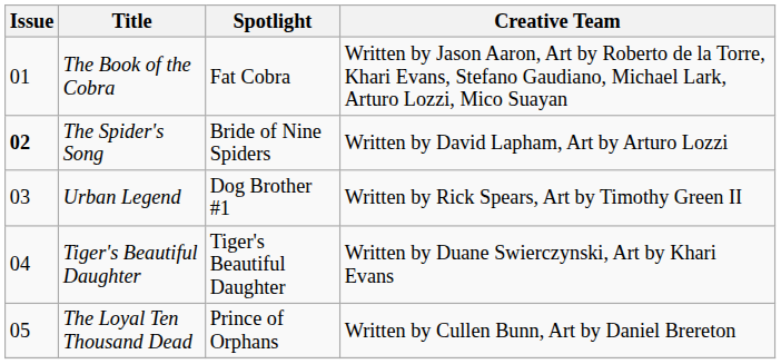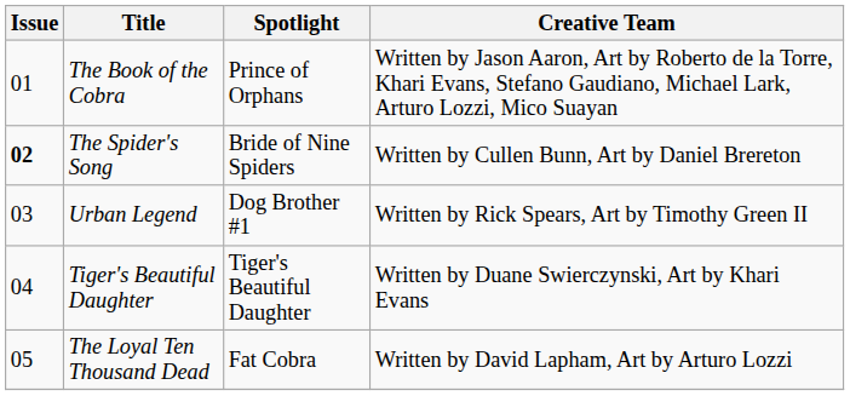The Book of the Cobra | Spotlight: Fat Cobra -> Prince of Orphans
The Spider's Song | Creative Team: Written by David Lapham, Art by Arturo Lozzi -> Written by Cullen Bunn, Art by Daniel Brereton
The Loyal Ten Thousand Dead | Spotlight: Prince of Orphans -> Fat Cobra
The Loyal Ten Thousand Dead | Creative Team: Written by Cullen Bunn, Art by Daniel Brereton -> Written by David Lapham, Art by Arturo Lozzi
